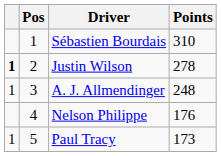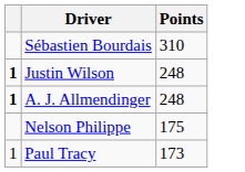- column: Pos | 1 | 2 | 3 | 4 | 5
Justin Wilson | Points: 278 -> 248
A. J. Allmendinger | column 1: normal -> bold
Nelson Philippe | Points: 176 -> 175
